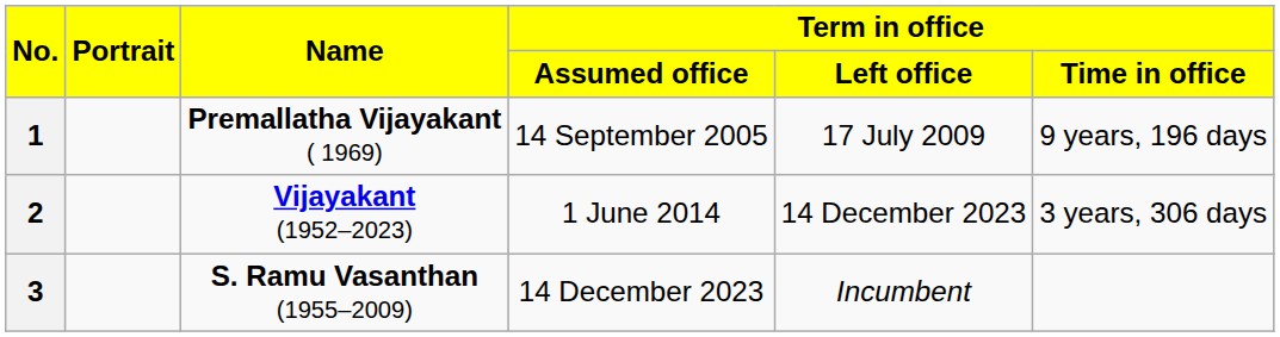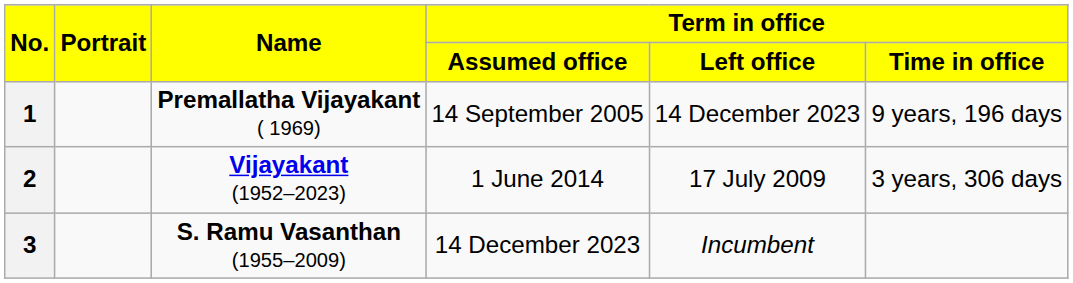1 | Term in office / Left office: 17 July 2009 -> 14 December 2023
2 | Term in office / Left office: 14 December 2023 -> 17 July 2009
